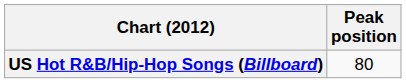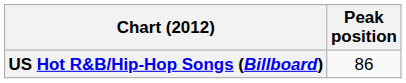US Hot R&B/Hip-Hop Songs (Billboard) | Peak position: 80 -> 86
